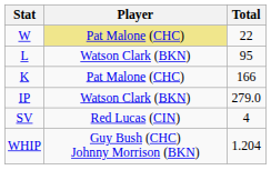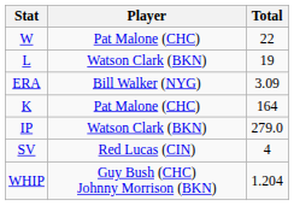W | Player: khaki background -> no background
L | Total: 95 -> 19
+ row: ERA | Bill Walker (NYG) | 3.09
K | Total: 166 -> 164
